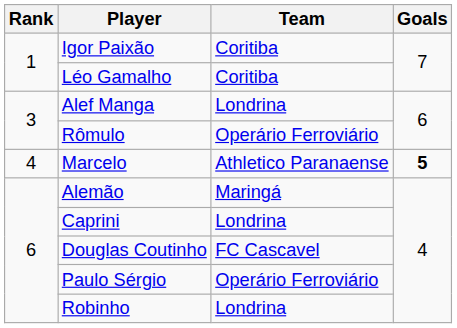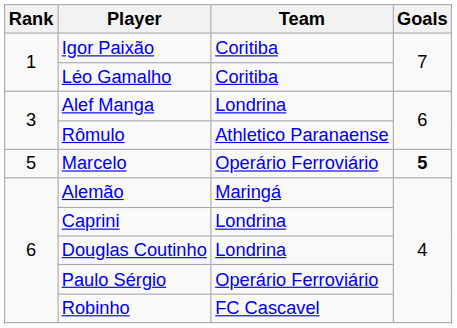Rômulo | Team: Operário Ferroviário -> Athletico Paranaense
Marcelo | Rank: 4 -> 5
Marcelo | Team: Athletico Paranaense -> Operário Ferroviário
Douglas Coutinho | Team: FC Cascavel -> Londrina
Robinho | Team: Londrina -> FC Cascavel
